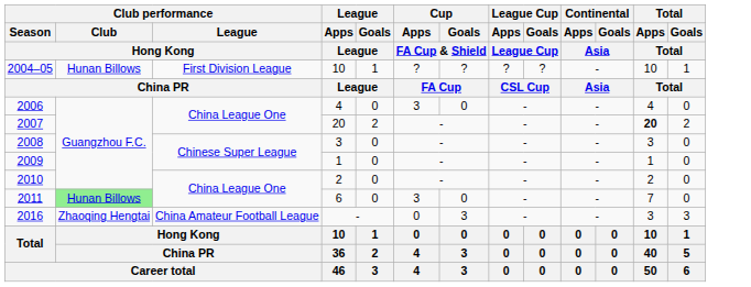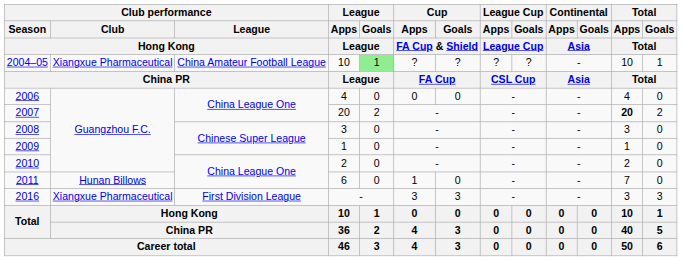2004–05 | Club performance / Club / Hong Kong: Hunan Billows -> Xiangxue Pharmaceutical
2004–05 | Club performance / League / Hong Kong: First Division League -> China Amateur Football League
2004–05 | League / Goals / League: no background -> lightgreen background
2006 | Cup / Apps / FA Cup & Shield: 3 -> 0
2011 | Club performance / Club / Hong Kong: lightgreen background -> no background
2011 | Cup / Apps / FA Cup & Shield: 3 -> 1
2016 | Club performance / Club / Hong Kong: Zhaoqing Hengtai -> Xiangxue Pharmaceutical
2016 | Club performance / League / Hong Kong: China Amateur Football League -> First Division League
2016 | Cup / Apps / FA Cup & Shield: 0 -> 3
